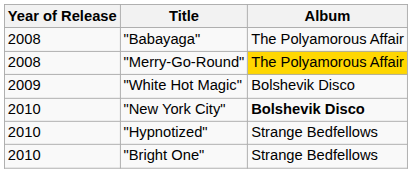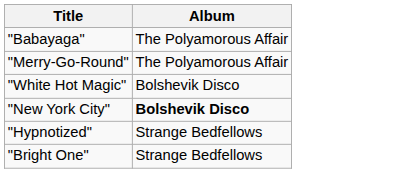- column: Year of Release | 2008 | 2008 | 2009 | 2010 | 2010 | 2010
"Merry-Go-Round" | Album: gold background -> no background
